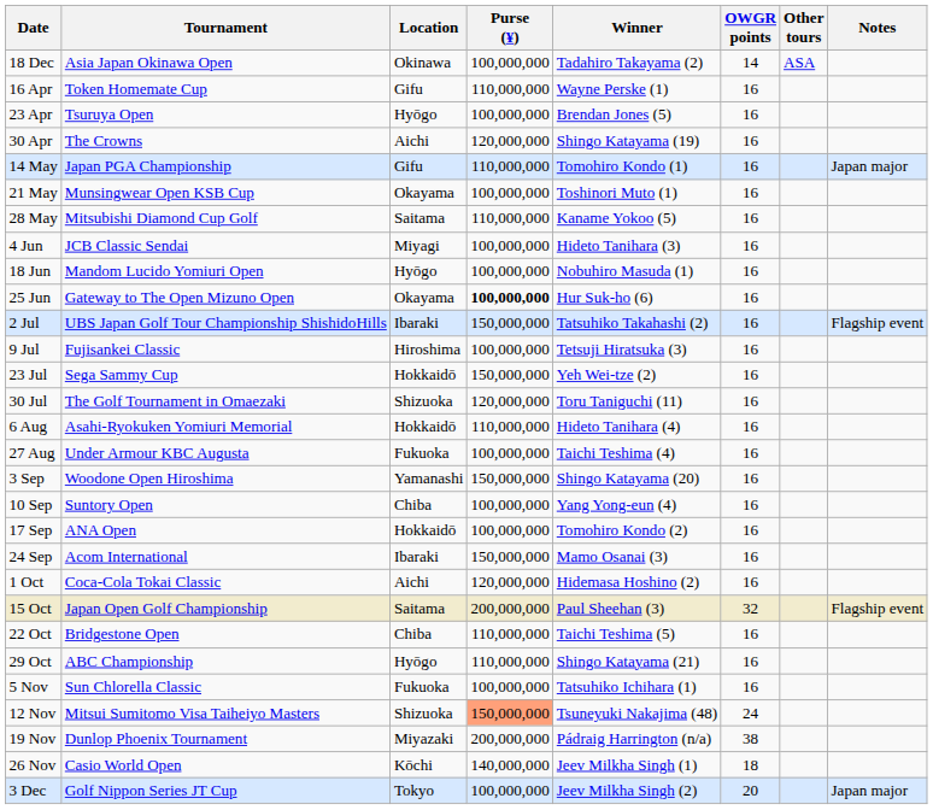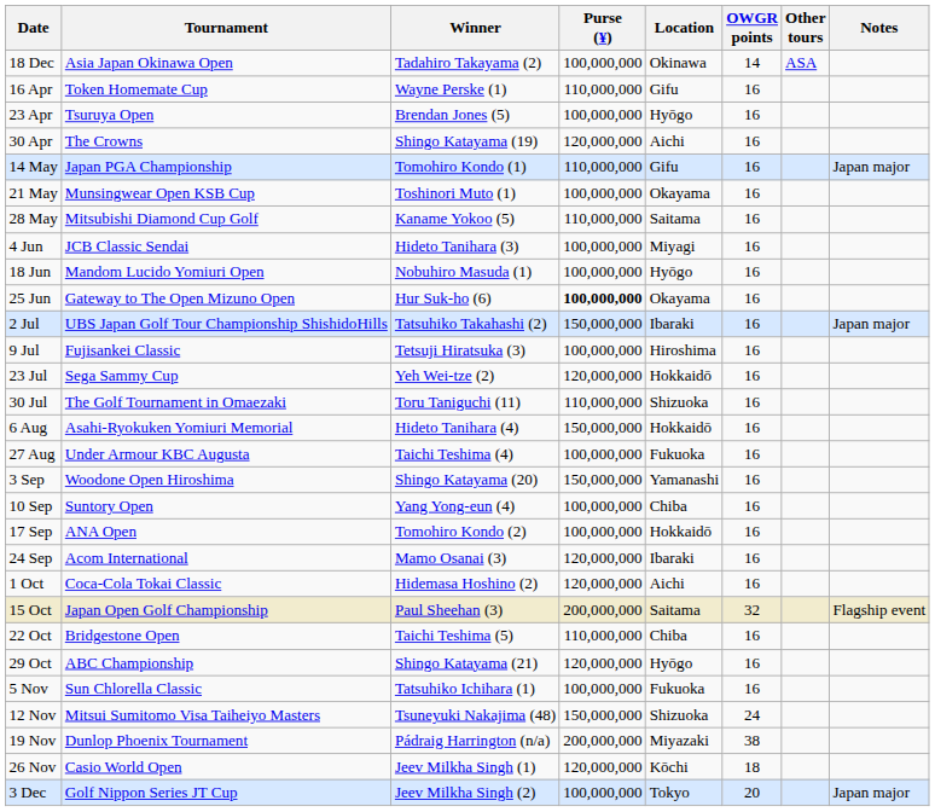columns swapped: Location <-> Winner
2 Jul | Notes: Flagship event -> Japan major
23 Jul | Purse (¥): 150,000,000 -> 120,000,000
30 Jul | Purse (¥): 120,000,000 -> 110,000,000
6 Aug | Purse (¥): 110,000,000 -> 150,000,000
24 Sep | Purse (¥): 150,000,000 -> 120,000,000
29 Oct | Purse (¥): 110,000,000 -> 120,000,000
12 Nov | Purse (¥): lightsalmon background -> no background
26 Nov | Purse (¥): 140,000,000 -> 120,000,000
